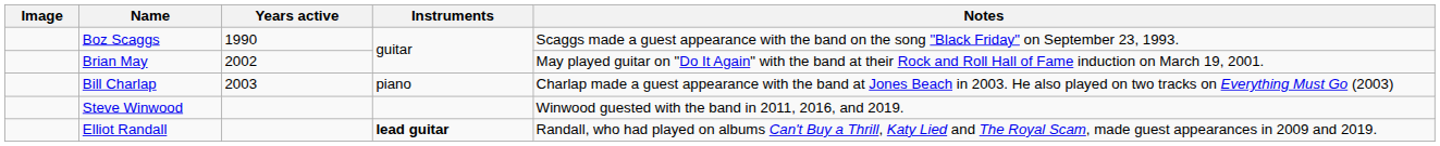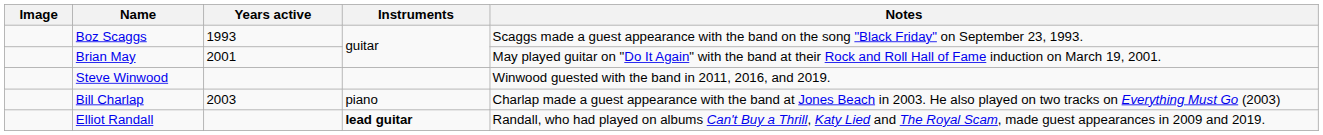Boz Scaggs | Years active: 1990 -> 1993
Brian May | Years active: 2002 -> 2001
rows swapped: Bill Charlap <-> Steve Winwood
